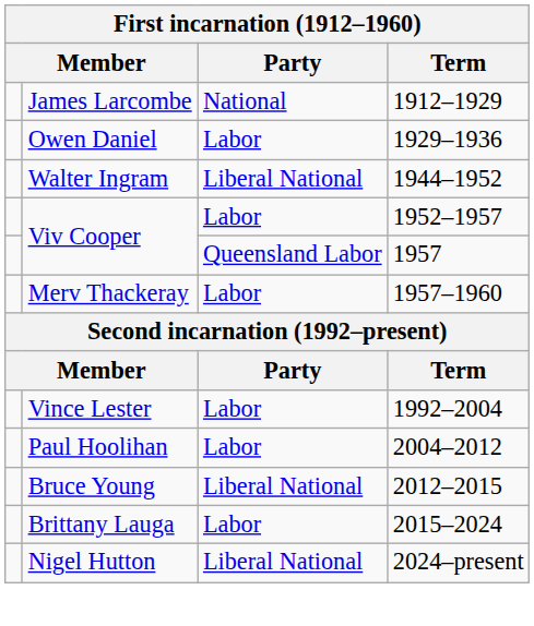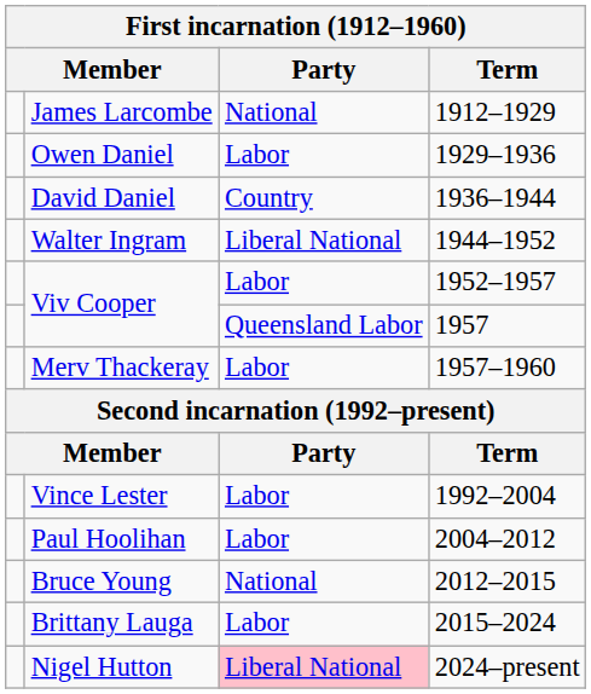+ row: David Daniel | Country | 1936–1944
Bruce Young | Party: Liberal National -> National
Nigel Hutton | Party: no background -> pink background
